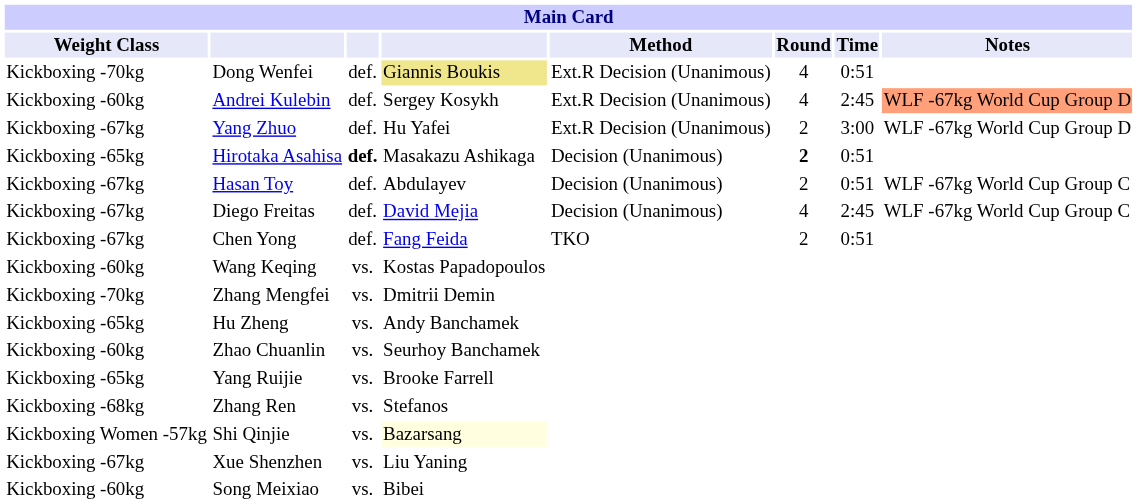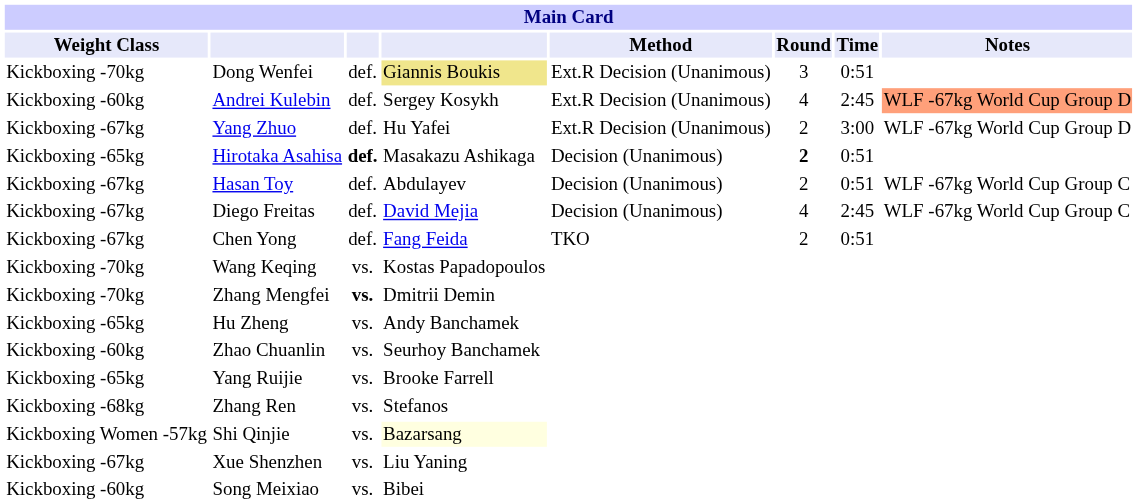Dong Wenfei | Round: 4 -> 3
Wang Keqing | Weight Class: Kickboxing -60kg -> Kickboxing -70kg
Zhang Mengfei | column 3: normal -> bold
